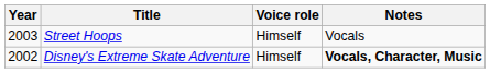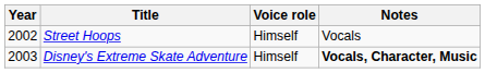Street Hoops | Year: 2003 -> 2002
Disney's Extreme Skate Adventure | Year: 2002 -> 2003
